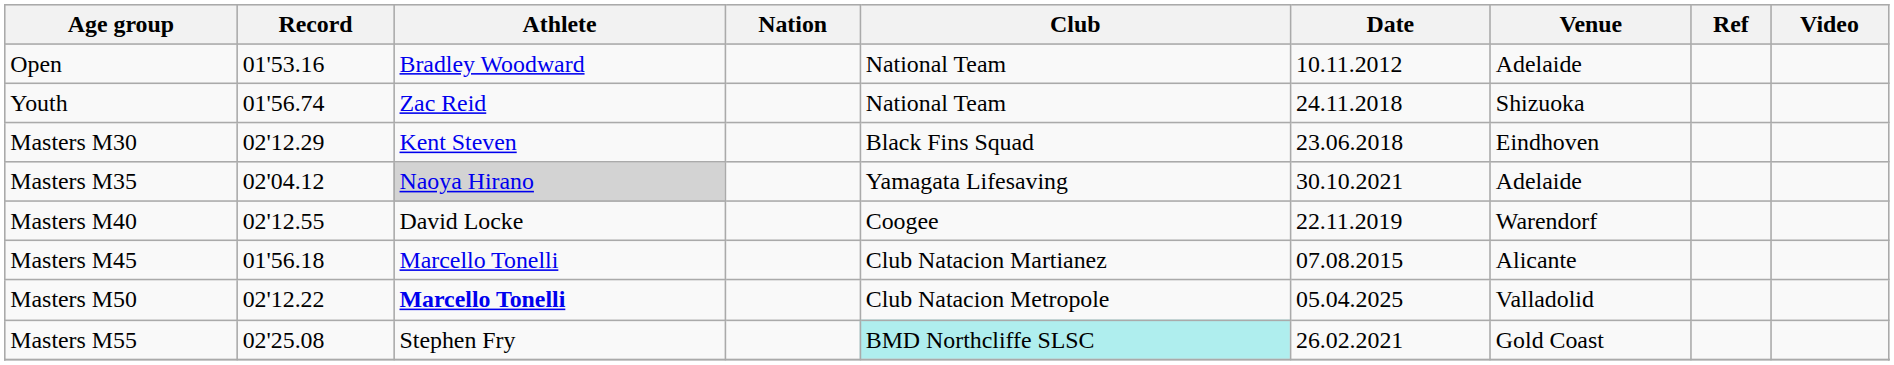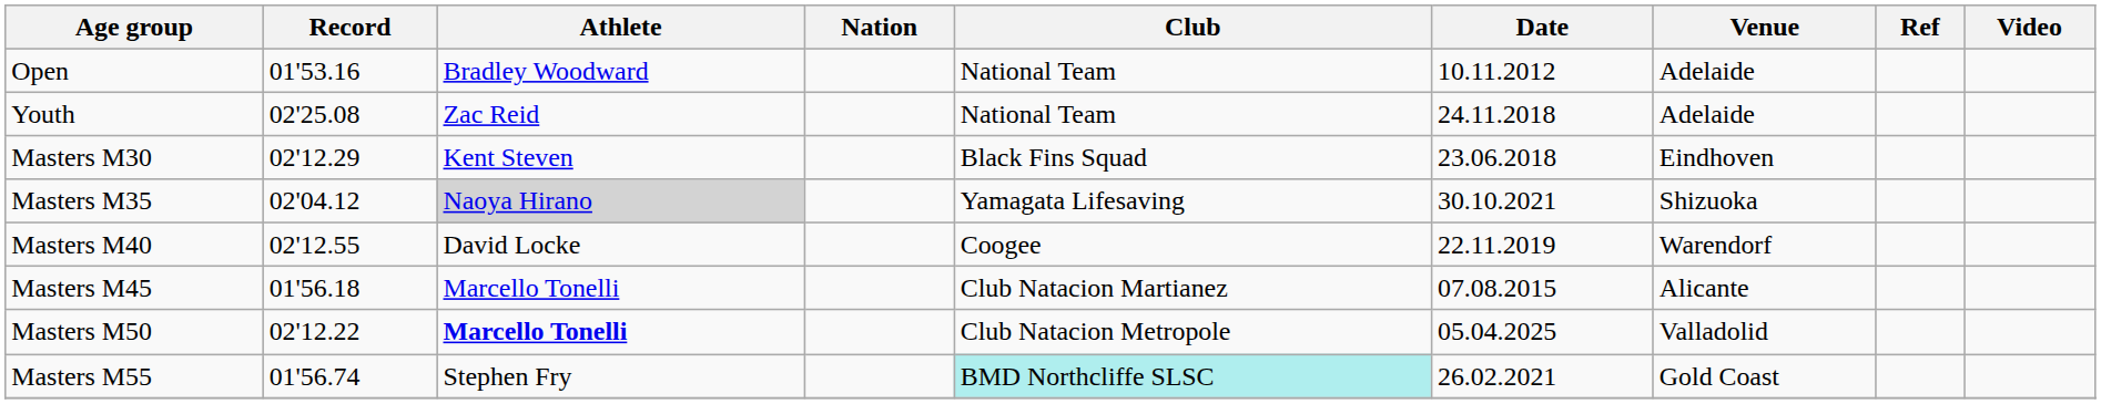Youth | Record: 01'56.74 -> 02'25.08
Youth | Venue: Shizuoka -> Adelaide
Masters M35 | Venue: Adelaide -> Shizuoka
Masters M55 | Record: 02'25.08 -> 01'56.74
